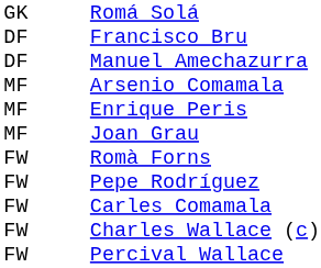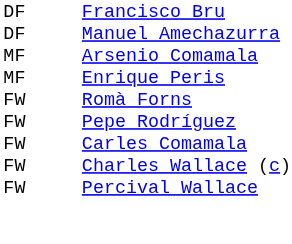- row: GK | Romá Solá
- row: MF | Joan Grau
